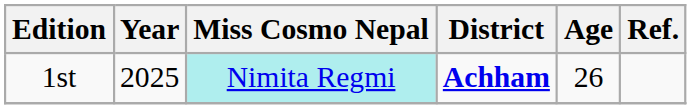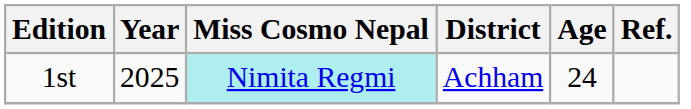1st | District: bold -> normal
1st | Age: 26 -> 24
